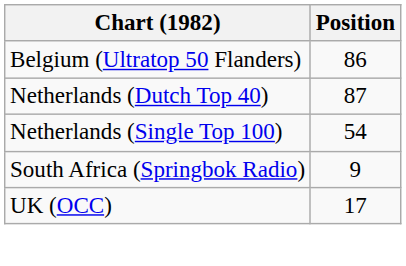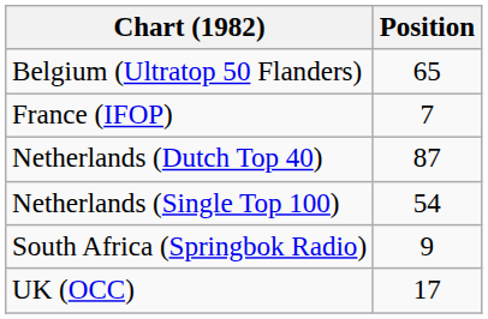Belgium (Ultratop 50 Flanders) | Position: 86 -> 65
+ row: France (IFOP) | 7
